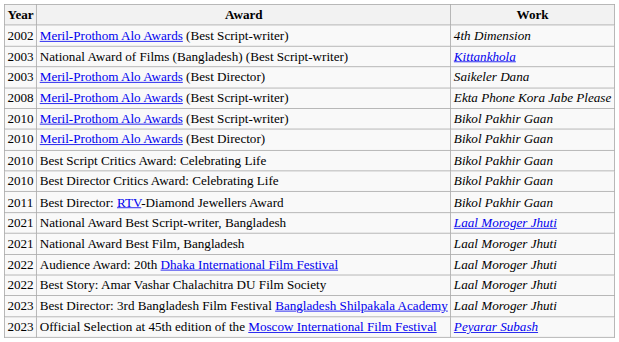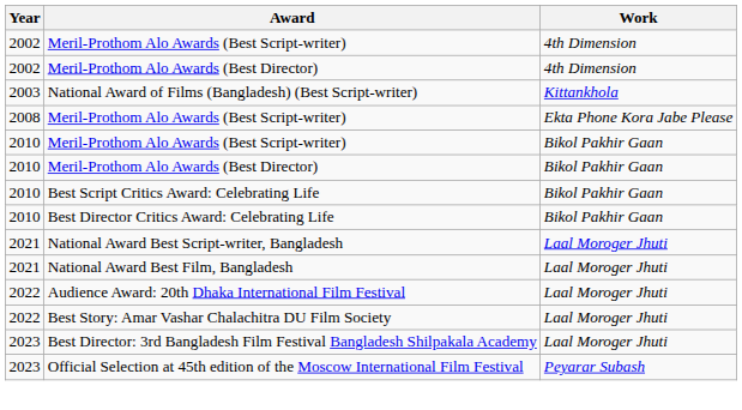+ row: 2002 | Meril-Prothom Alo Awards (Best Director) | 4th Dimension
- row: 2003 | Meril-Prothom Alo Awards (Best Director) | Saikeler Dana
- row: 2011 | Best Director: RTV-Diamond Jewellers Award | Bikol Pakhir Gaan
